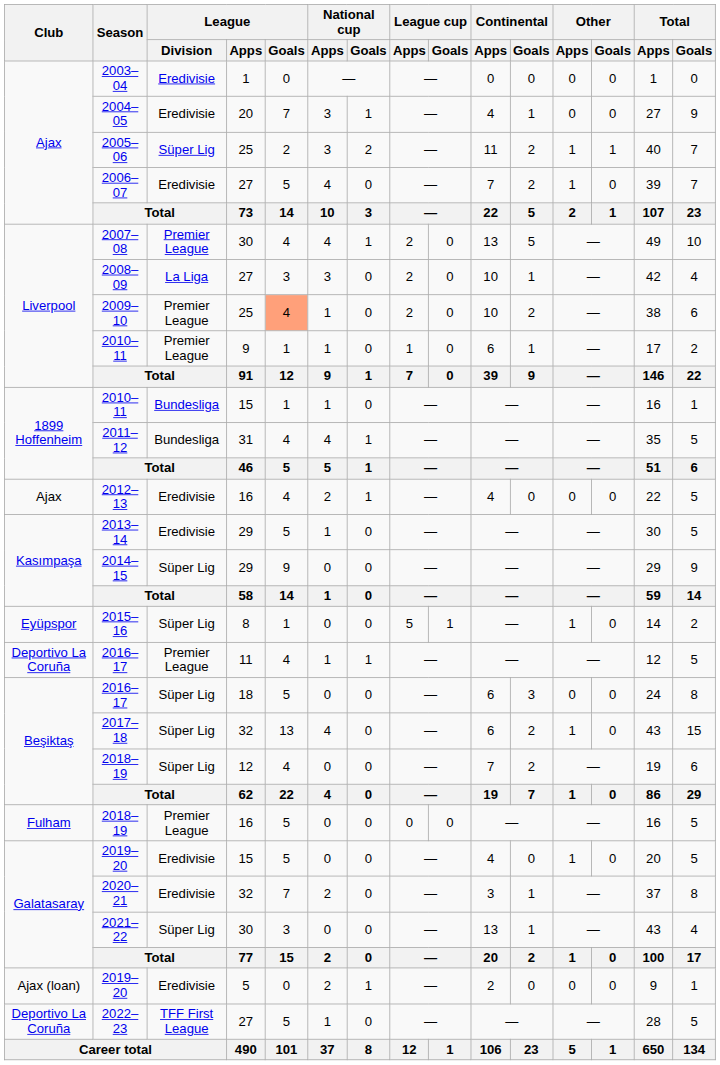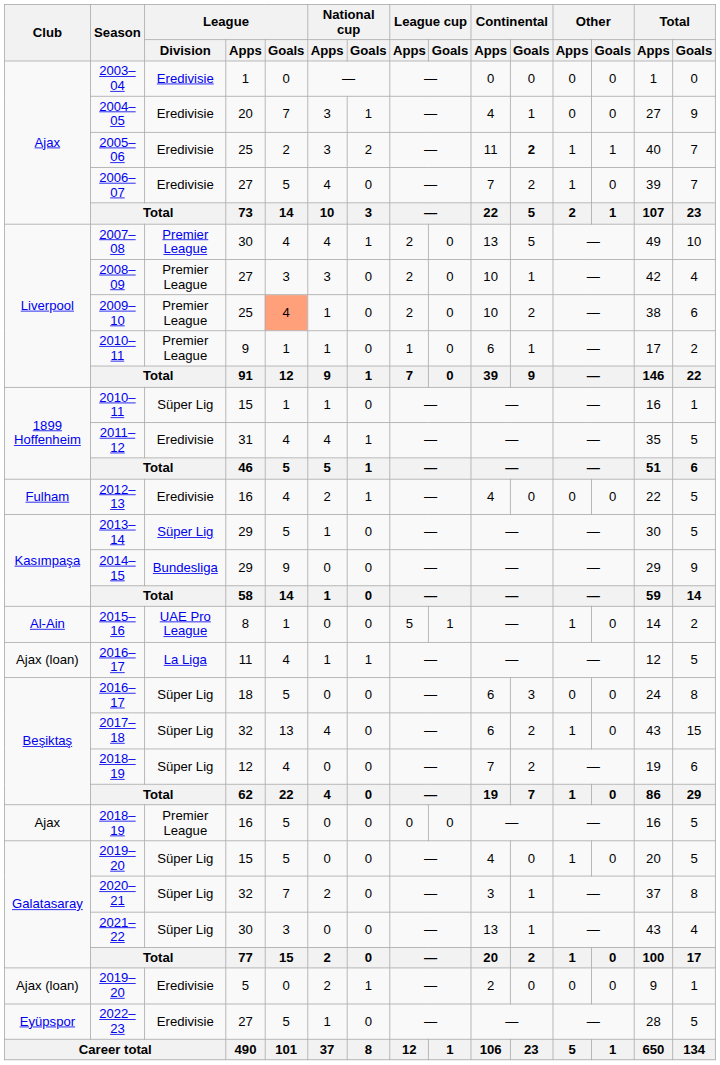2005–06 | League / Division: Süper Lig -> Eredivisie
2005–06 | Continental / Goals: normal -> bold
2008–09 | League / Division: La Liga -> Premier League
2010–11 / 15 | League / Division: Bundesliga -> Süper Lig
2011–12 | League / Division: Bundesliga -> Eredivisie
2012–13 | Club: Ajax -> Fulham
2013–14 | League / Division: Eredivisie -> Süper Lig
2014–15 | League / Division: Süper Lig -> Bundesliga
2015–16 | Club: Eyüpspor -> Al-Ain
2015–16 | League / Division: Süper Lig -> UAE Pro League
2016–17 / 11 | Club: Deportivo La Coruña -> Ajax (loan)
2016–17 / 11 | League / Division: Premier League -> La Liga
2018–19 / 16 | Club: Fulham -> Ajax
2019–20 / 15 | League / Division: Eredivisie -> Süper Lig
2020–21 | League / Division: Eredivisie -> Süper Lig
2022–23 | Club: Deportivo La Coruña -> Eyüpspor
2022–23 | League / Division: TFF First League -> Eredivisie
